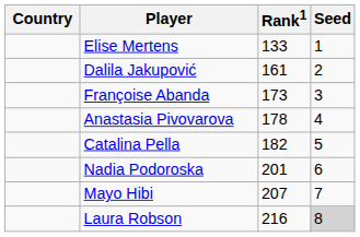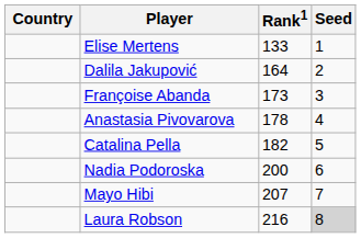Dalila Jakupović | Rank1: 161 -> 164
Nadia Podoroska | Rank1: 201 -> 200
